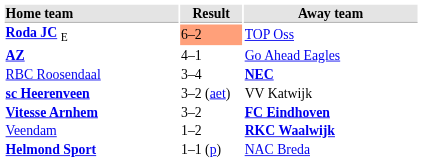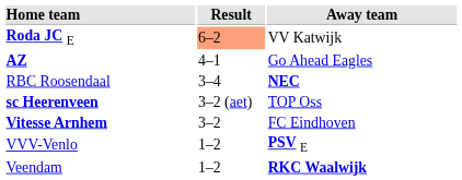Roda JC E | Away team: TOP Oss -> VV Katwijk
sc Heerenveen | Away team: VV Katwijk -> TOP Oss
Vitesse Arnhem | Away team: bold -> normal
+ row: VVV-Venlo | 1–2 | PSV E
- row: Helmond Sport | 1–1 (p) | NAC Breda
